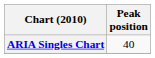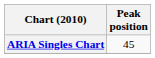ARIA Singles Chart | Peak position: 40 -> 45
